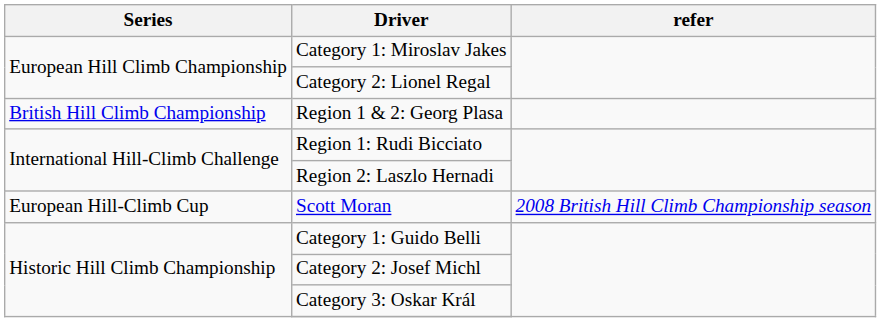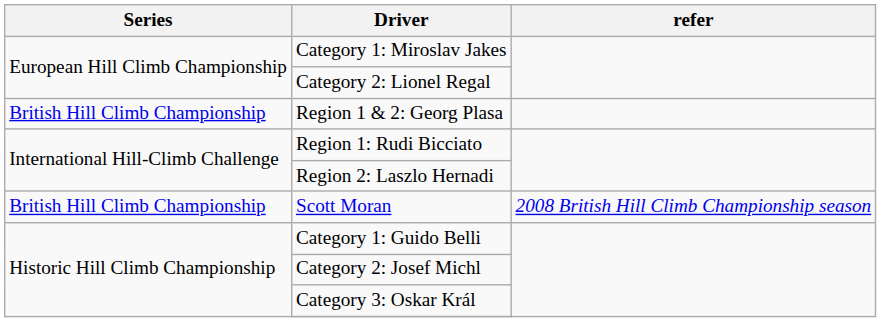Scott Moran | Series: European Hill-Climb Cup -> British Hill Climb Championship
